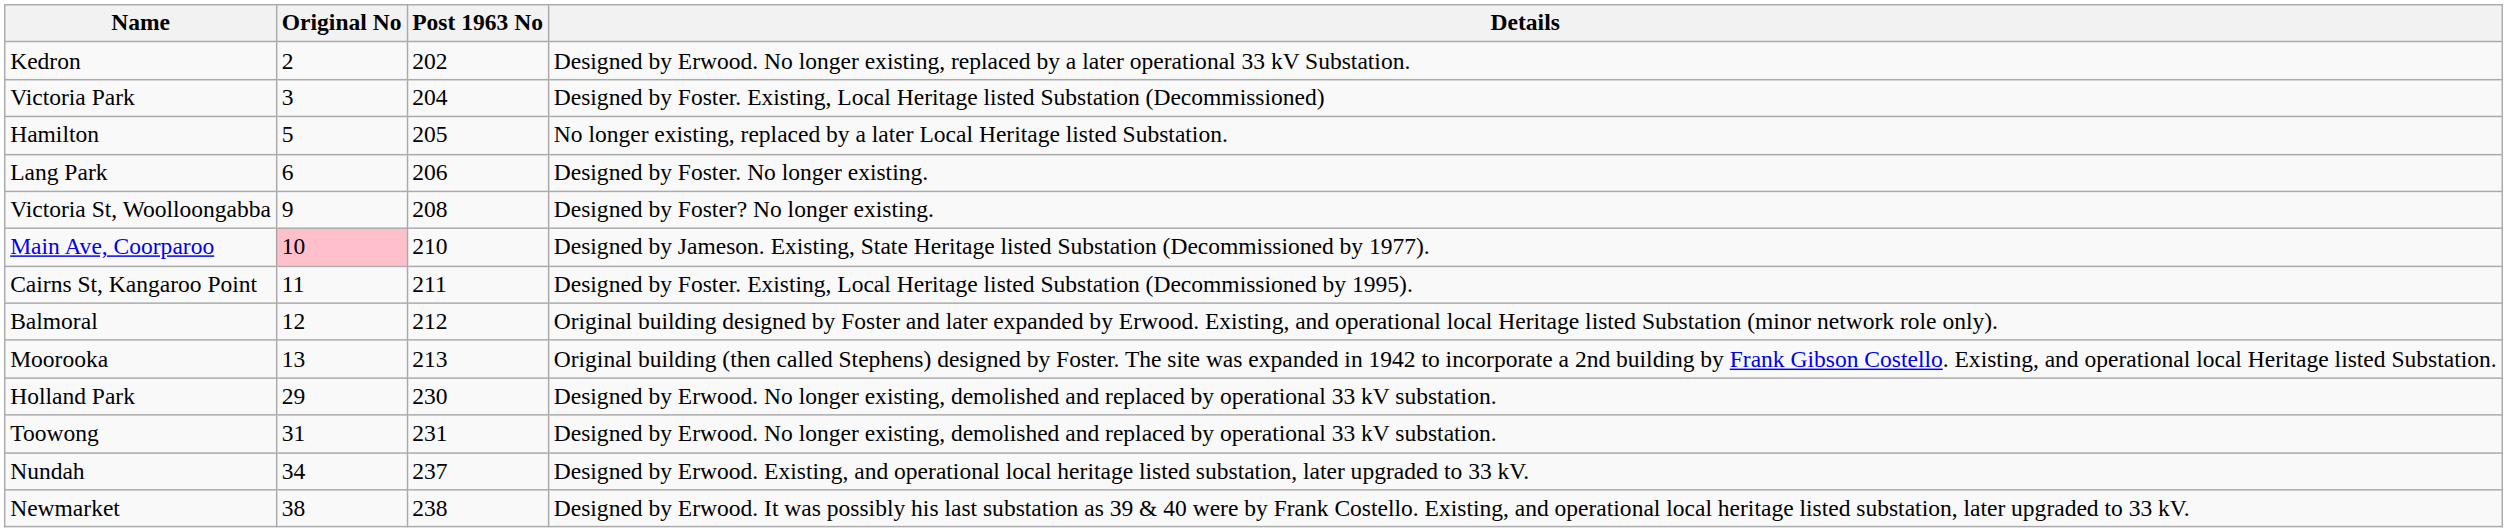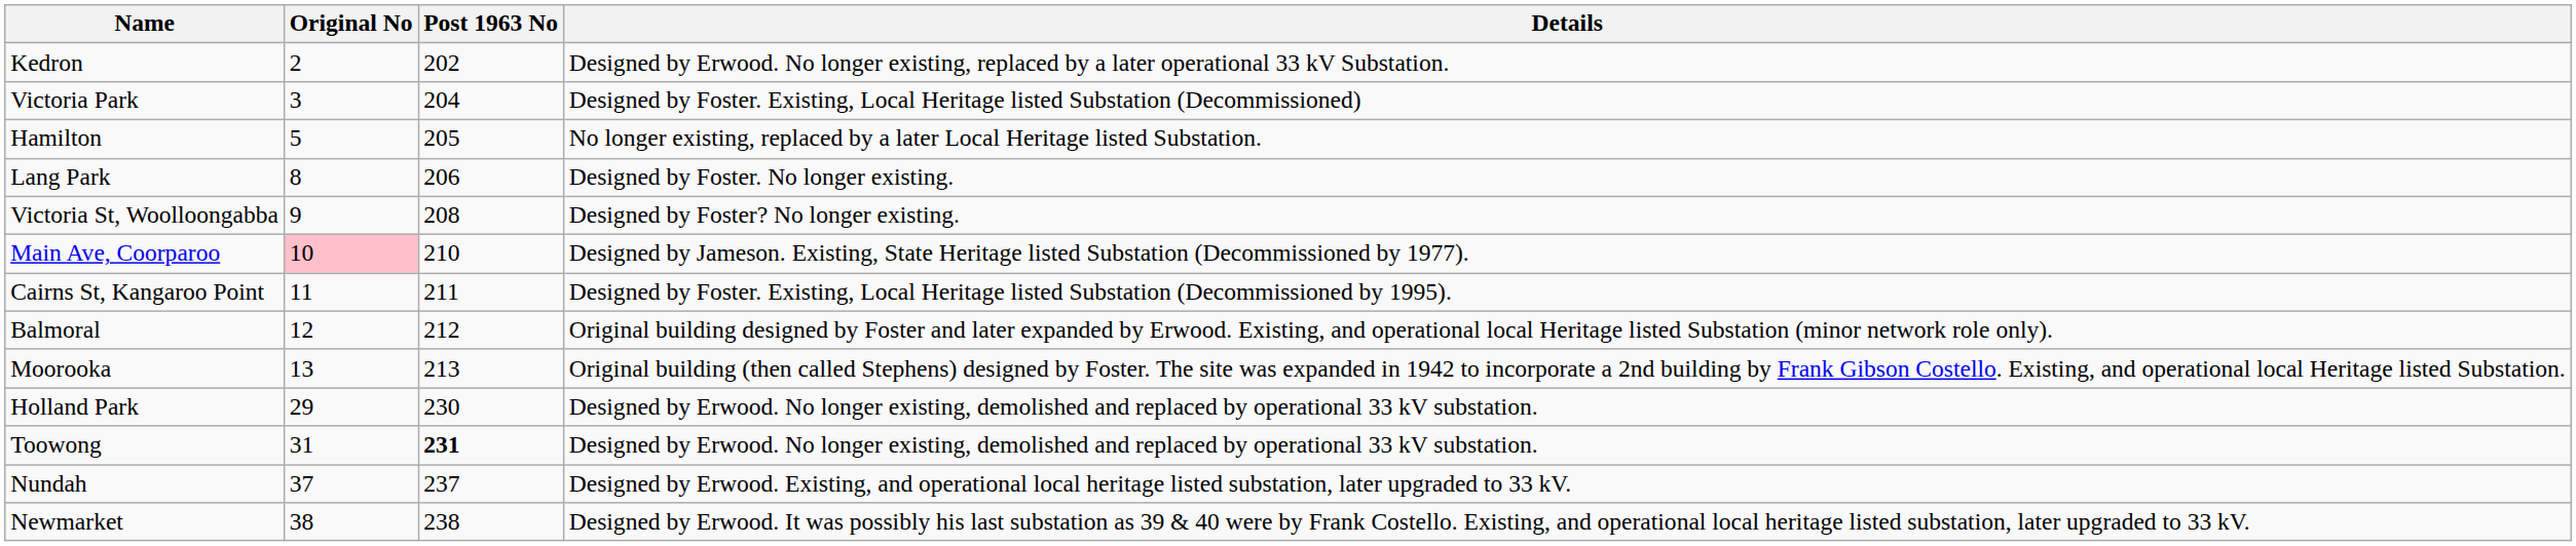Lang Park | Original No: 6 -> 8
Toowong | Post 1963 No: normal -> bold
Nundah | Original No: 34 -> 37
